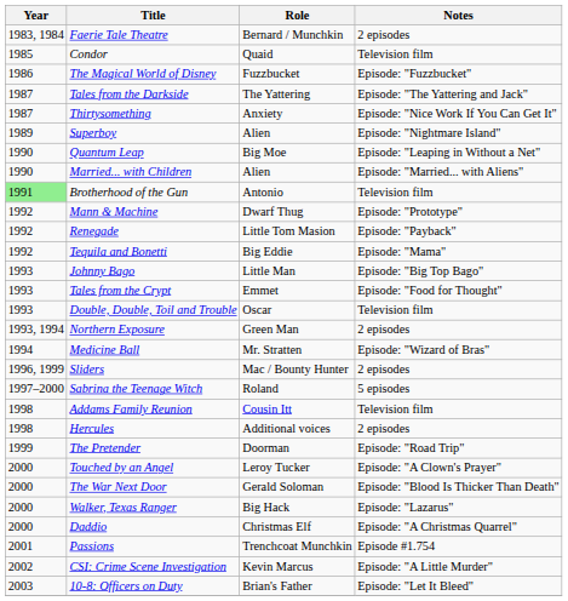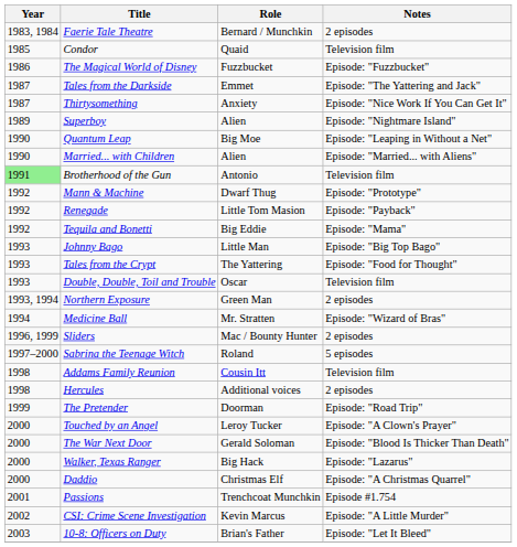Tales from the Darkside | Role: The Yattering -> Emmet
Tales from the Crypt | Role: Emmet -> The Yattering
